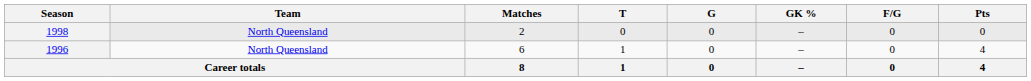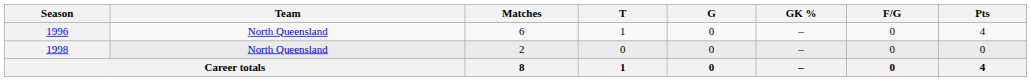rows swapped: 1996 <-> 1998
